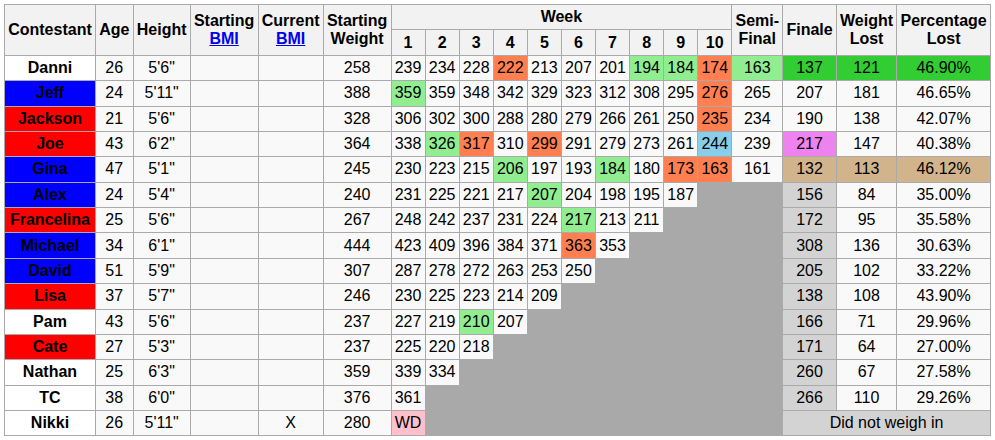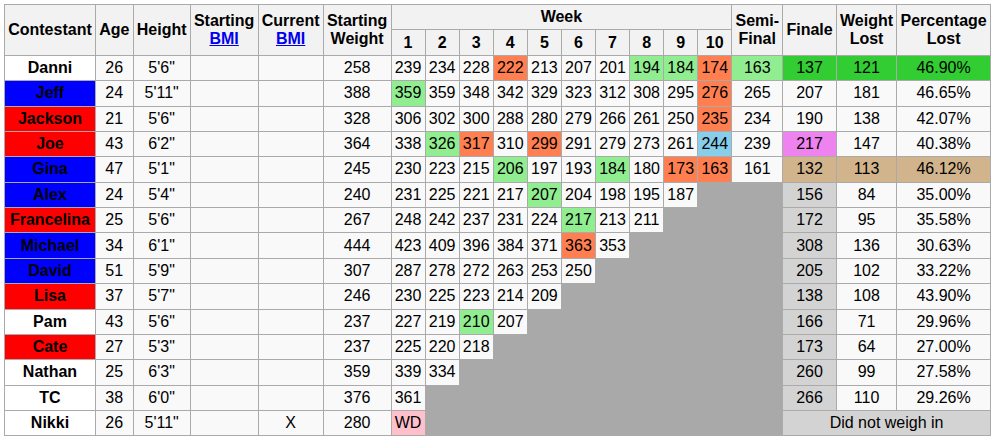Cate | Finale: 171 -> 173
Nathan | Weight Lost: 67 -> 99
